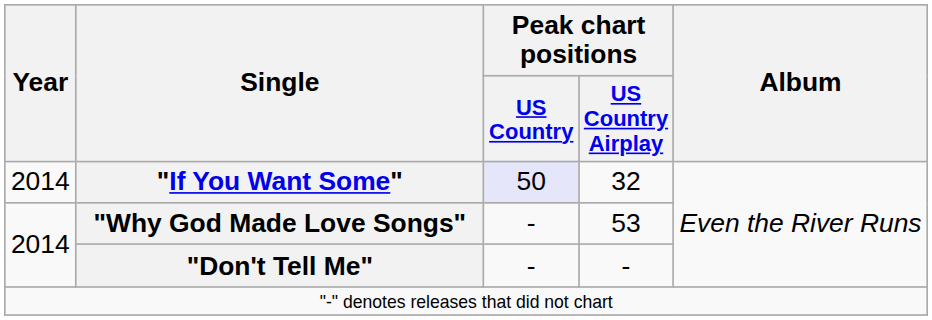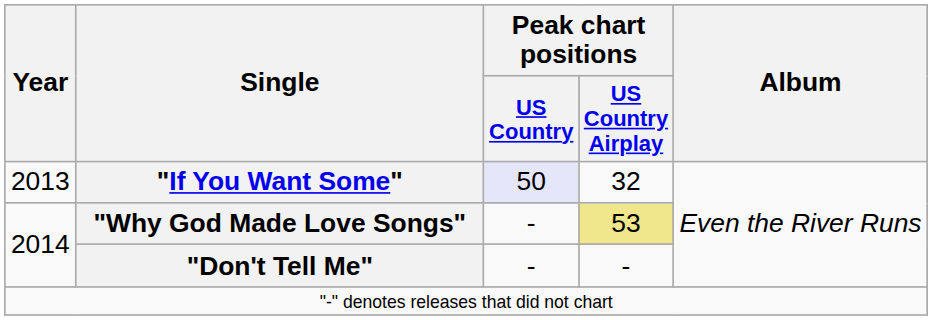"If You Want Some" | Year: 2014 -> 2013
"Why God Made Love Songs" | Peak chart positions / US Country Airplay: no background -> khaki background
